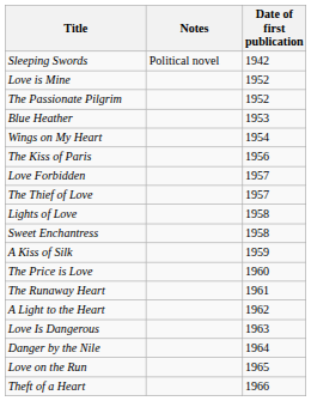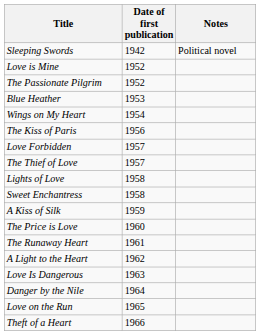columns swapped: Date of first publication <-> Notes
